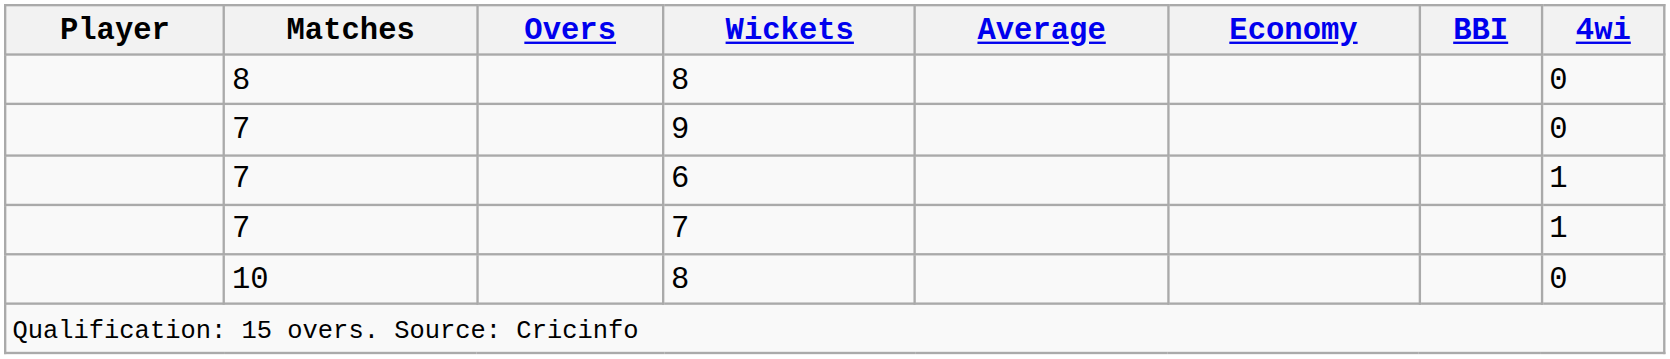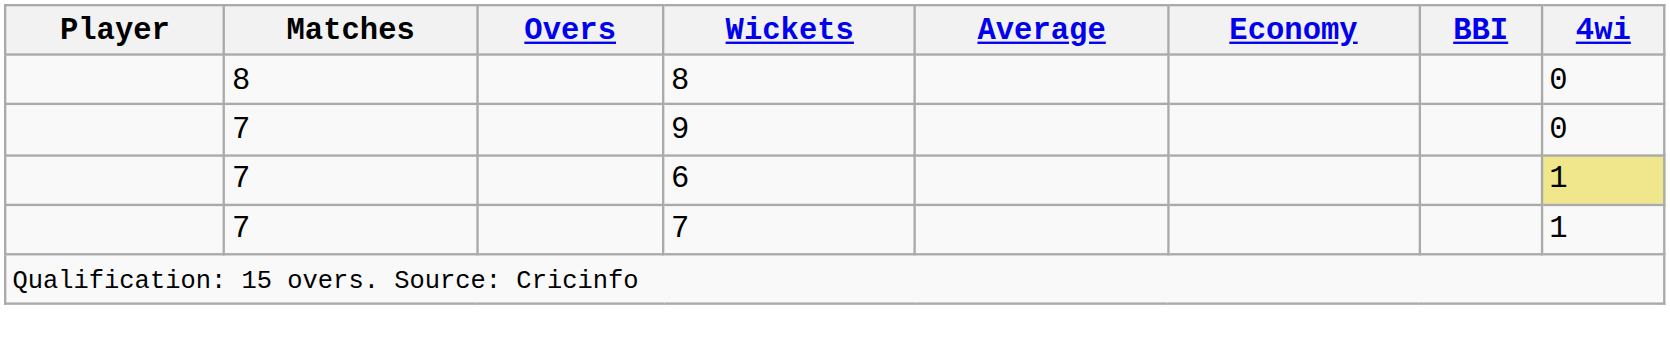6 | 4wi: no background -> khaki background
- row: 10 | 8 | 0
